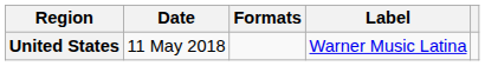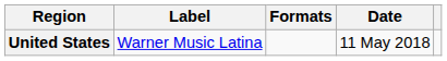columns swapped: Date <-> Label
